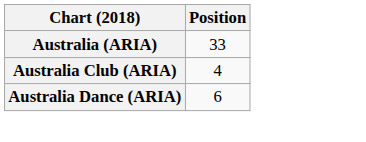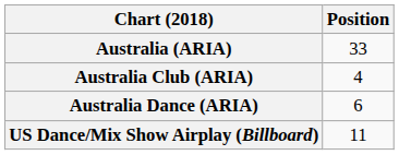+ row: US Dance/Mix Show Airplay (Billboard) | 11
